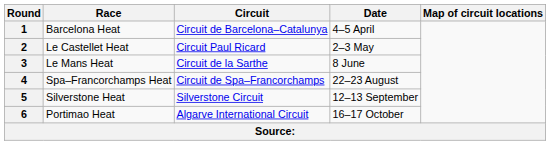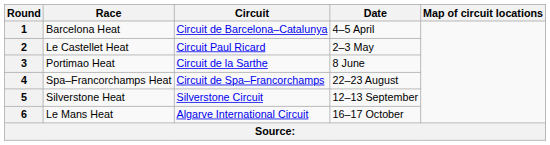3 | Race: Le Mans Heat -> Portimao Heat
6 | Race: Portimao Heat -> Le Mans Heat
